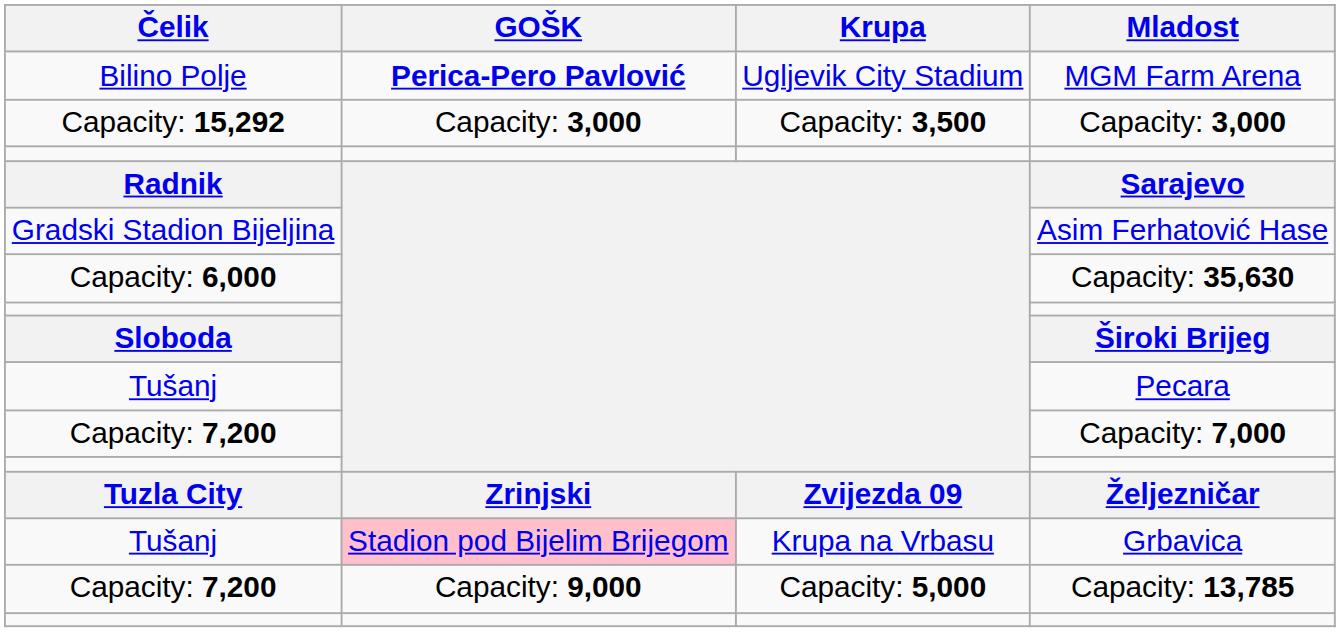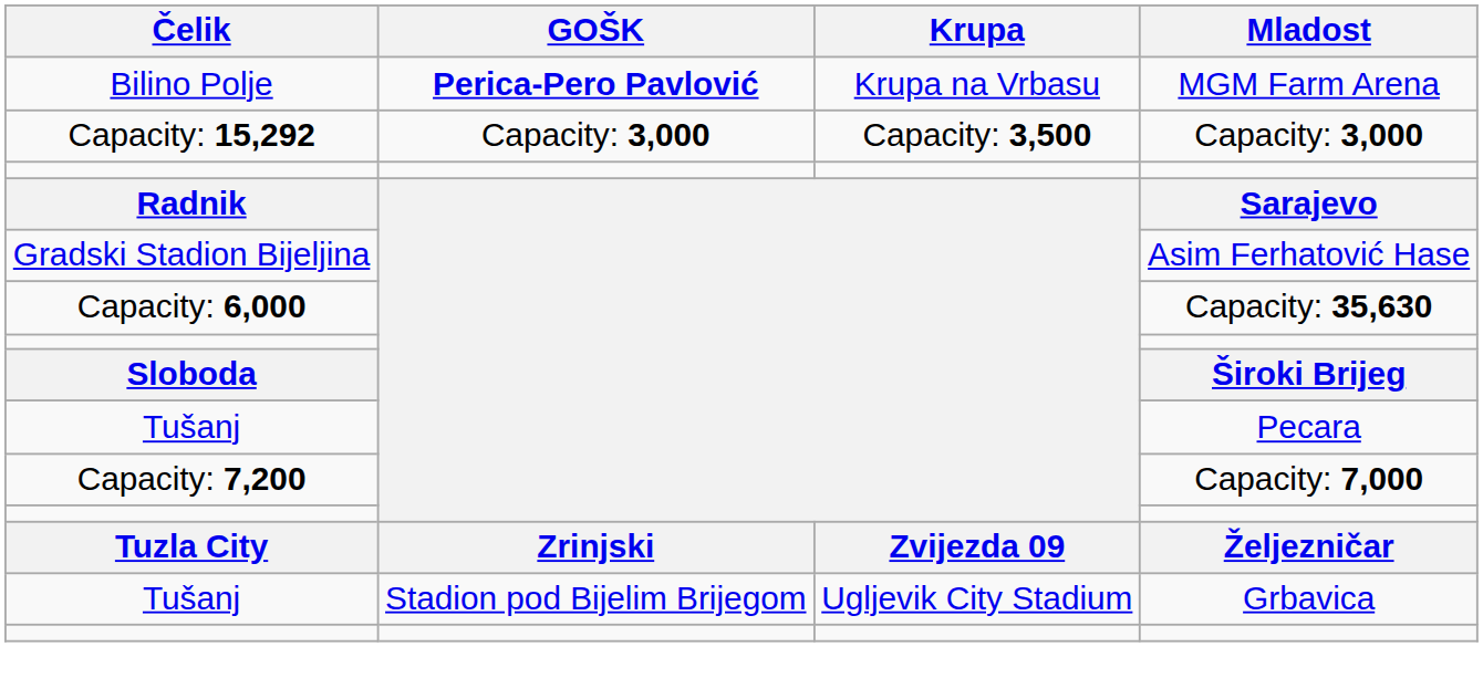MGM Farm Arena | Krupa: Ugljevik City Stadium -> Krupa na Vrbasu
Grbavica | GOŠK: pink background -> no background
Grbavica | Krupa: Krupa na Vrbasu -> Ugljevik City Stadium
- row: Capacity: 7,200 | Capacity: 9,000 | Capacity: 5,000 | Capacity: 13,785
